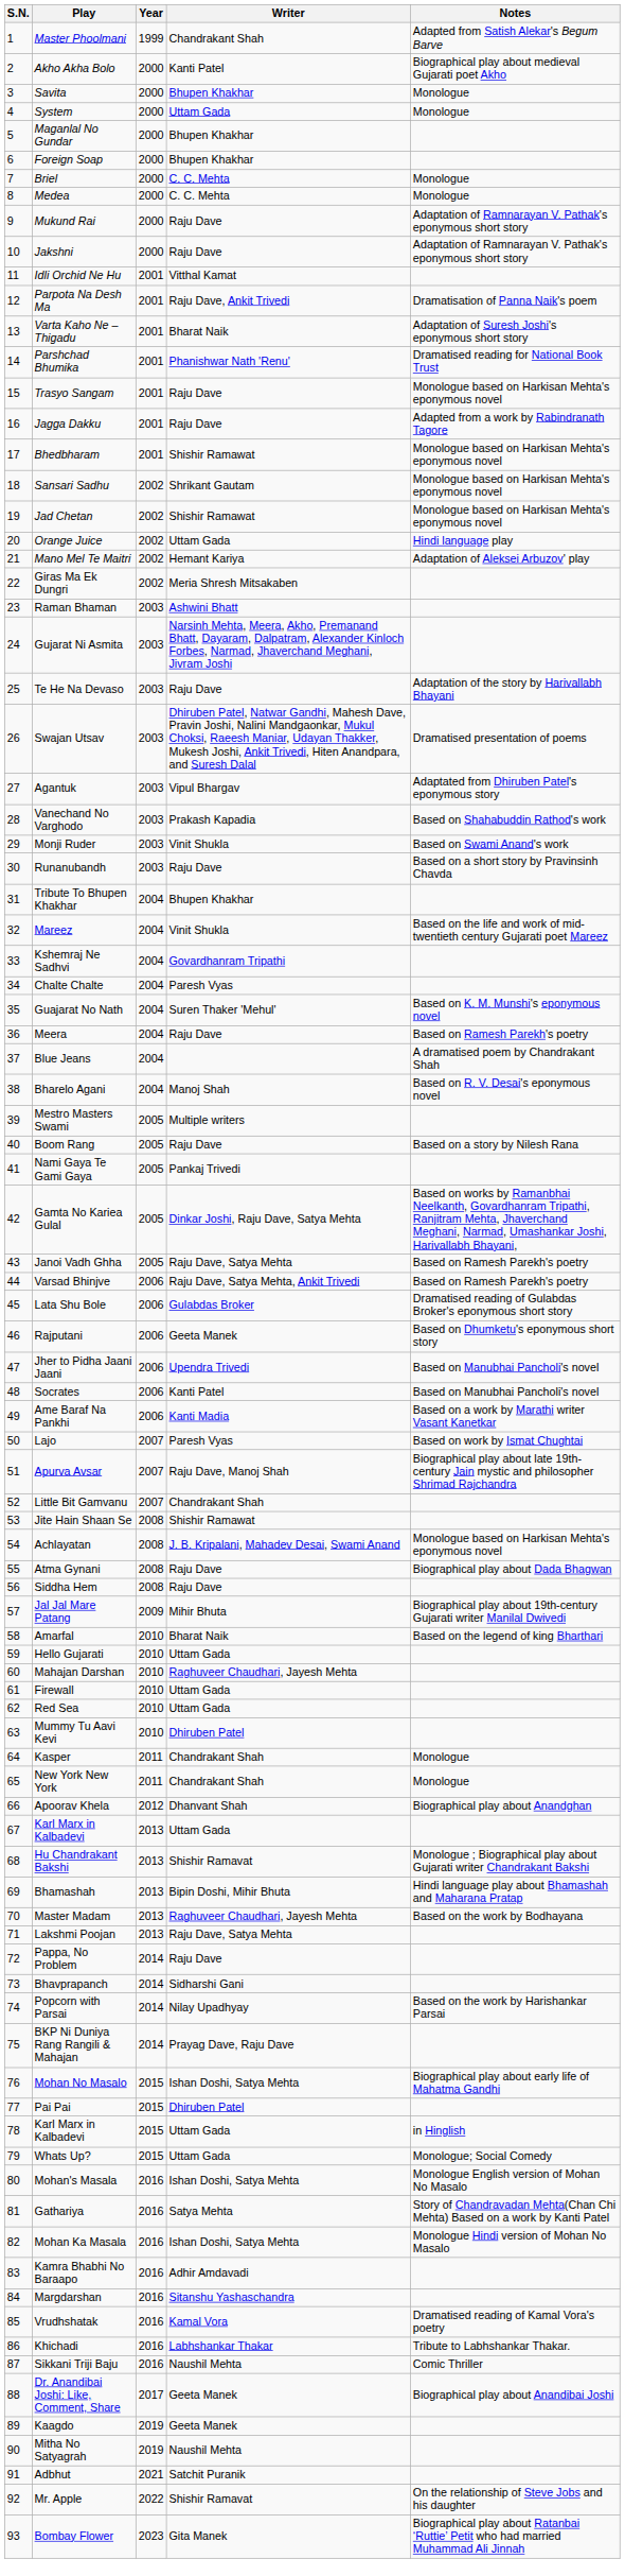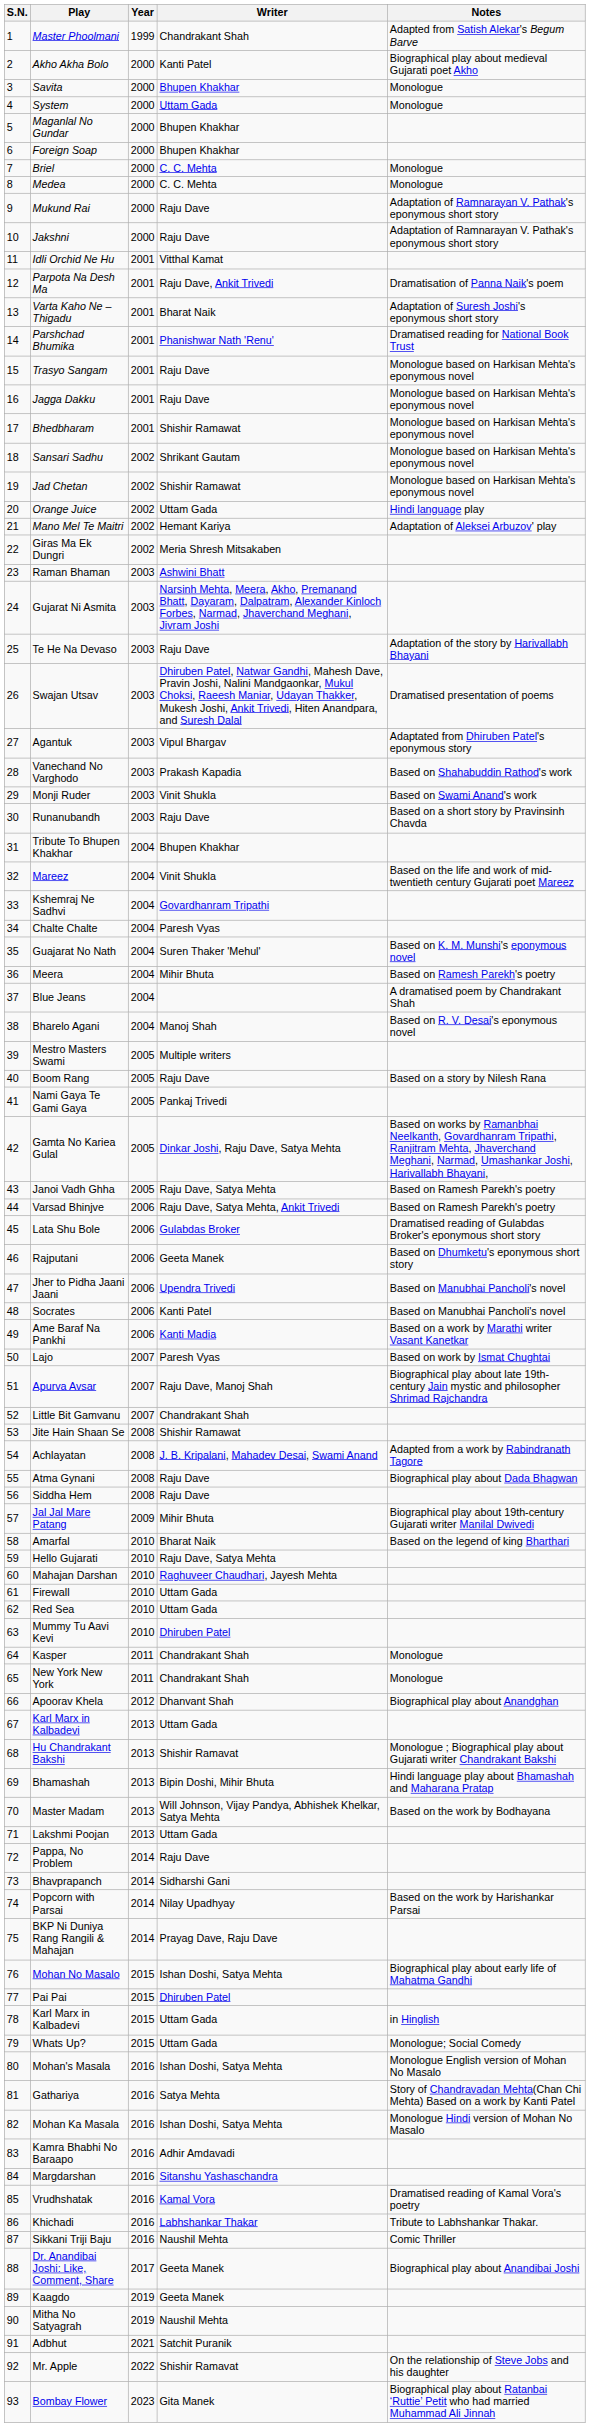Jagga Dakku | Notes: Adapted from a work by Rabindranath Tagore -> Monologue based on Harkisan Mehta's eponymous novel
Meera | Writer: Raju Dave -> Mihir Bhuta
Achlayatan | Notes: Monologue based on Harkisan Mehta's eponymous novel -> Adapted from a work by Rabindranath Tagore
Hello Gujarati | Writer: Uttam Gada -> Raju Dave, Satya Mehta
Master Madam | Writer: Raghuveer Chaudhari, Jayesh Mehta -> Will Johnson, Vijay Pandya, Abhishek Khelkar, Satya Mehta
Lakshmi Poojan | Writer: Raju Dave, Satya Mehta -> Uttam Gada
